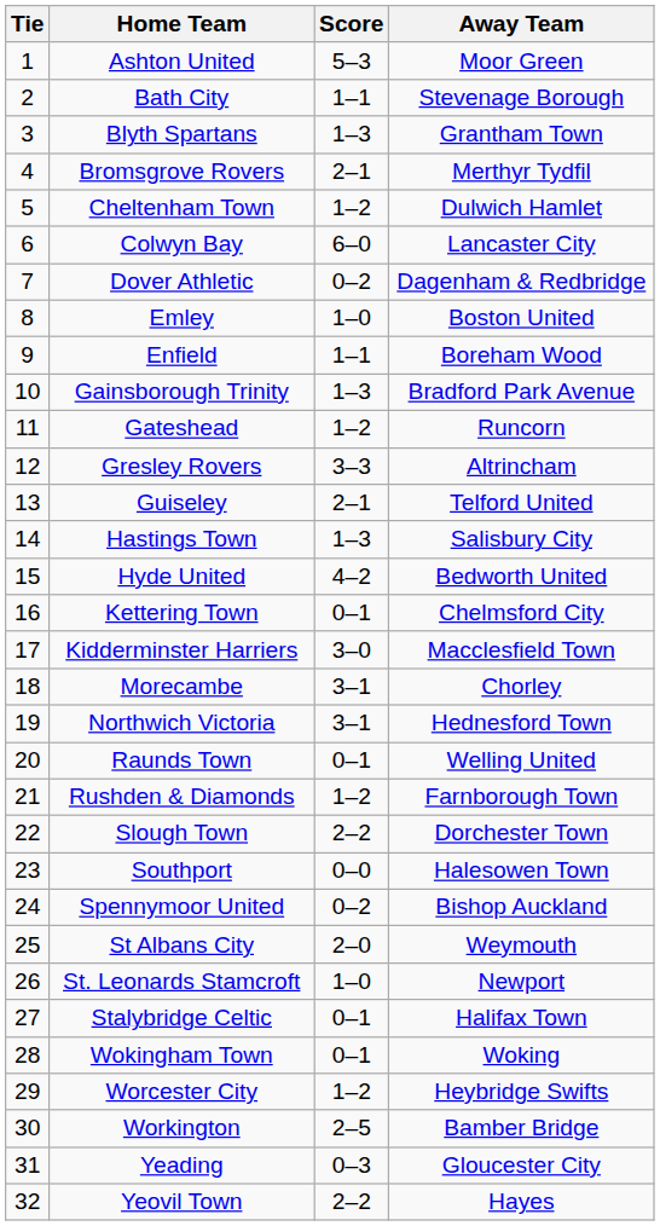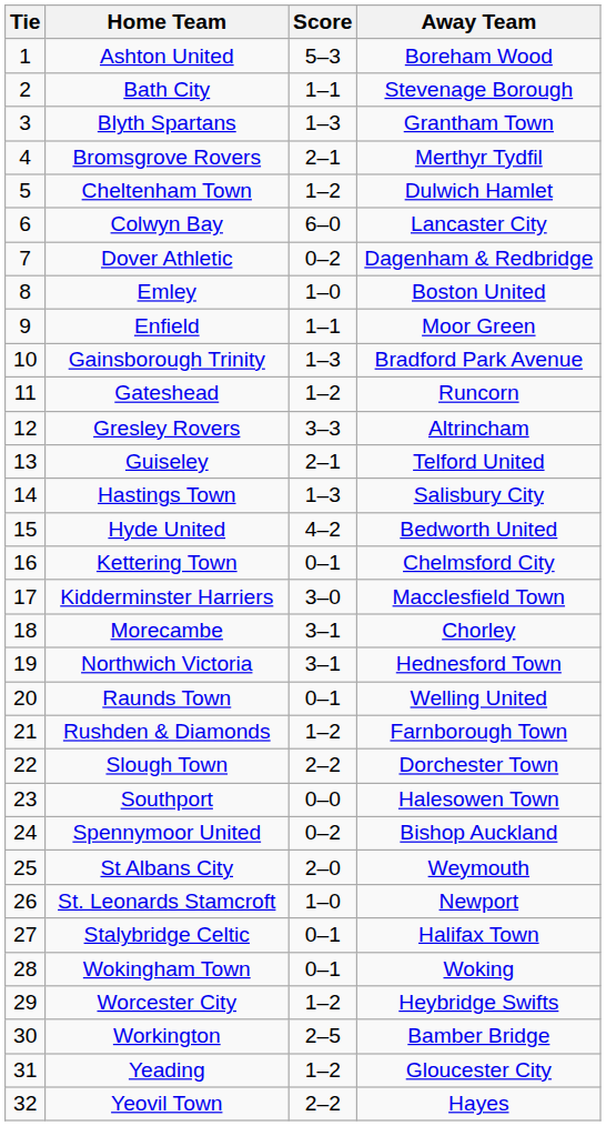Ashton United | Away Team: Moor Green -> Boreham Wood
Enfield | Away Team: Boreham Wood -> Moor Green
Yeading | Score: 0–3 -> 1–2
